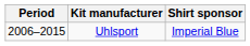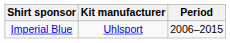columns swapped: Period <-> Shirt sponsor
